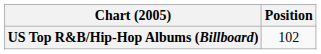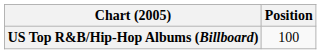US Top R&B/Hip-Hop Albums (Billboard) | Position: 102 -> 100
